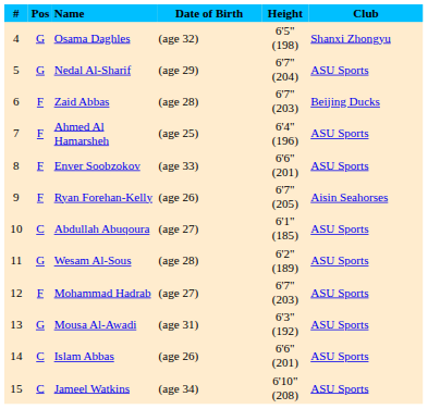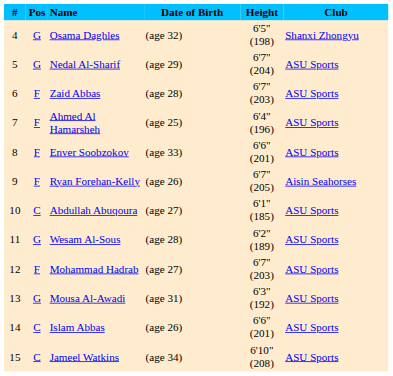Zaid Abbas | Club: Beijing Ducks -> ASU Sports
